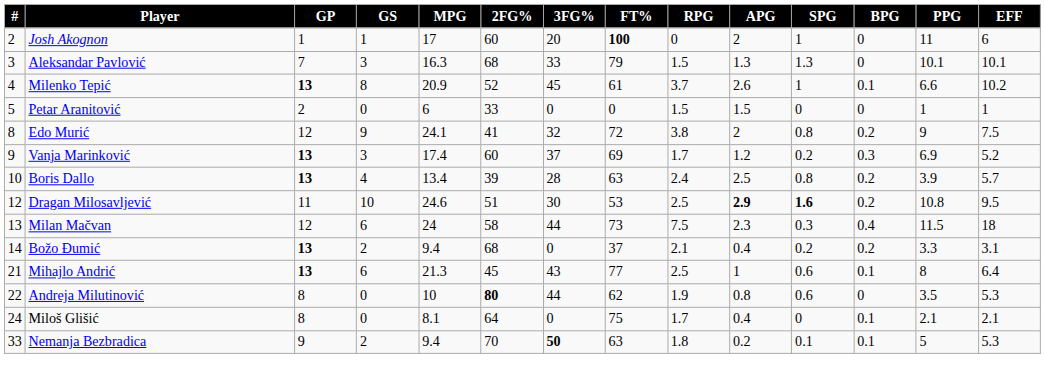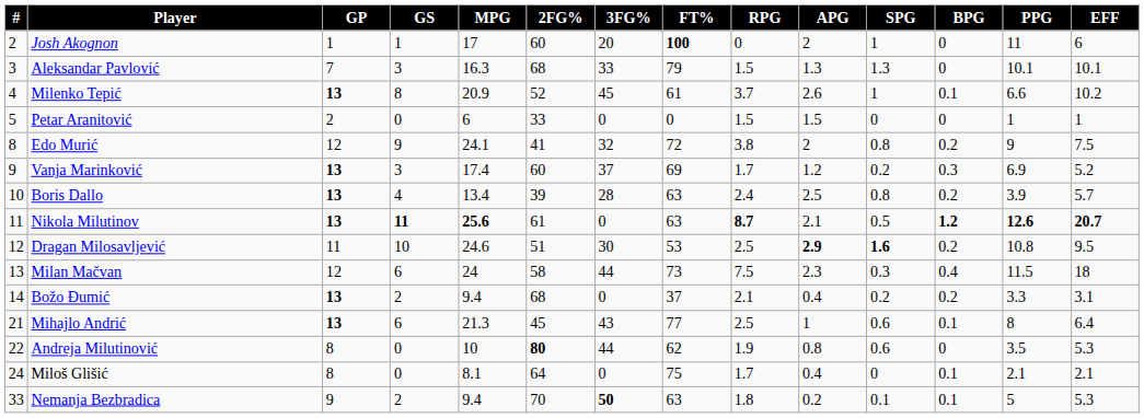+ row: 11 | Nikola Milutinov | 13 | 11 | 25.6 | 61 | 0 | 63 | 8.7 | 2.1 | 0.5 | 1.2 | 12.6 | 20.7
